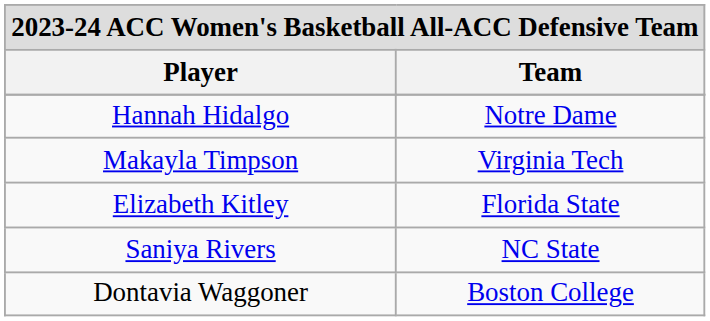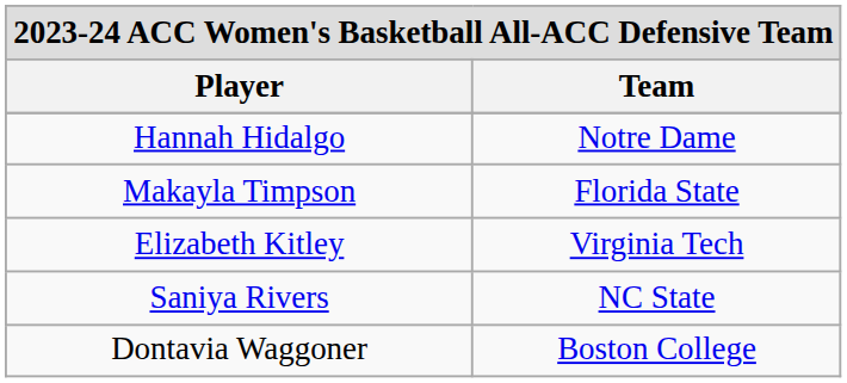Makayla Timpson | Team: Virginia Tech -> Florida State
Elizabeth Kitley | Team: Florida State -> Virginia Tech
